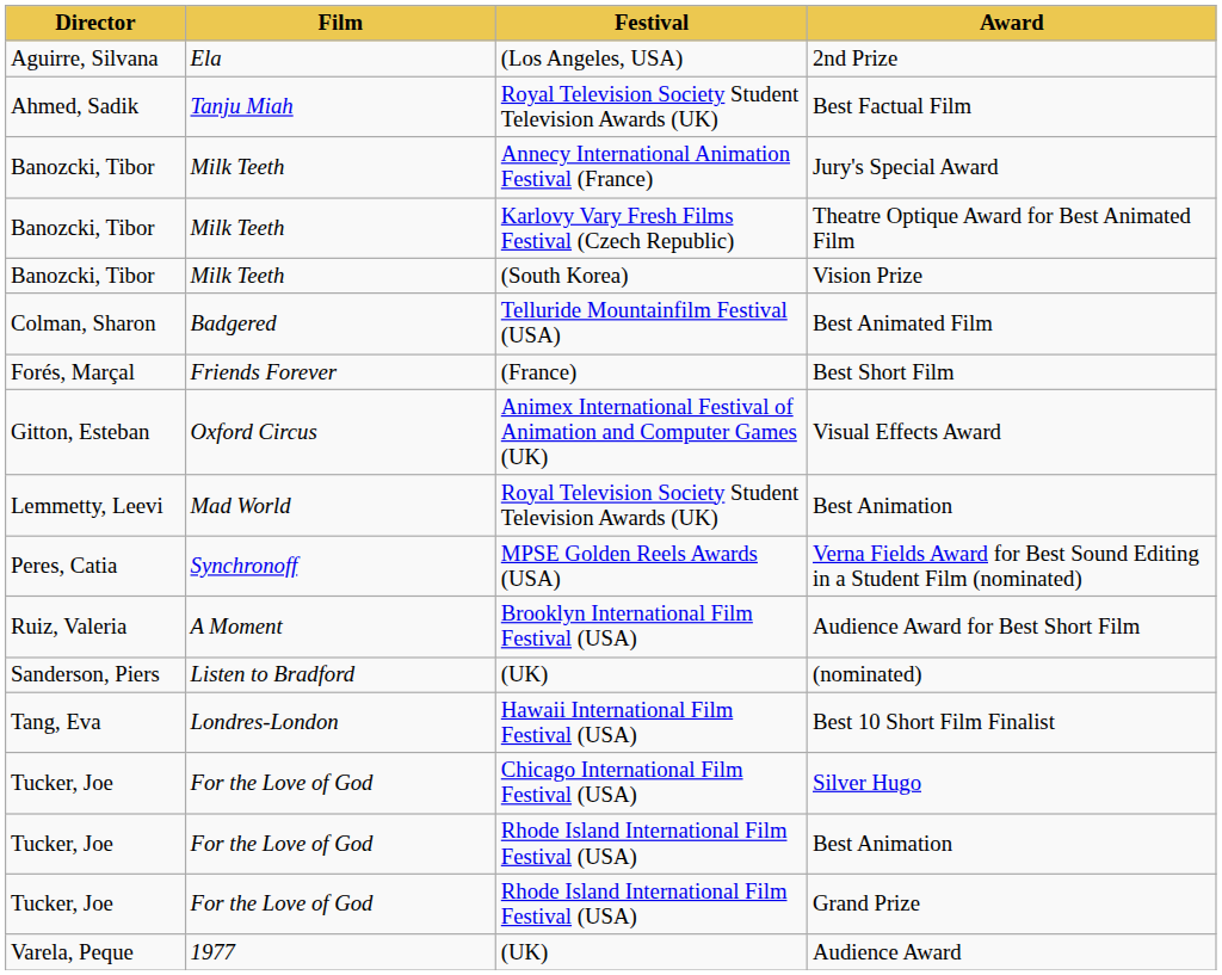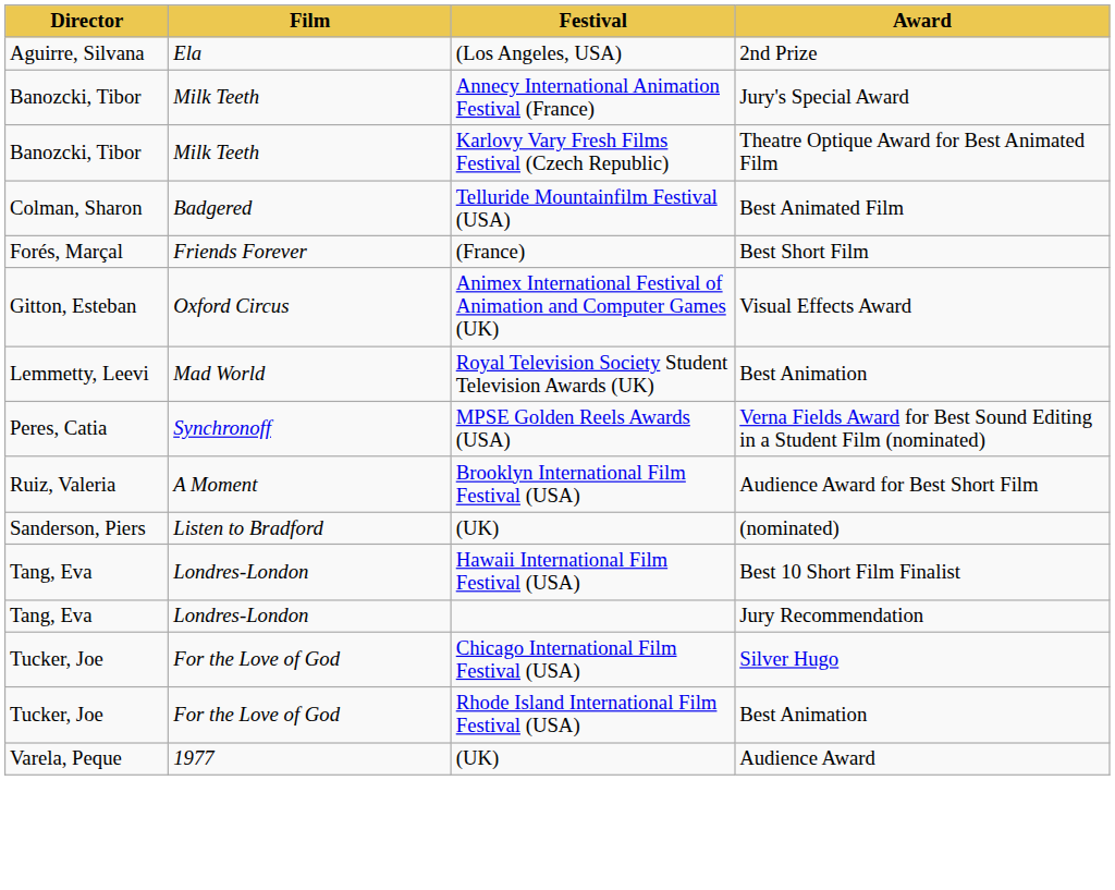- row: Ahmed, Sadik | Tanju Miah | Royal Television Society Student Television Awards (UK) | Best Factual Film
- row: Banozcki, Tibor | Milk Teeth | (South Korea) | Vision Prize
+ row: Tang, Eva | Londres-London | Jury Recommendation
- row: Tucker, Joe | For the Love of God | Rhode Island International Film Festival (USA) | Grand Prize
